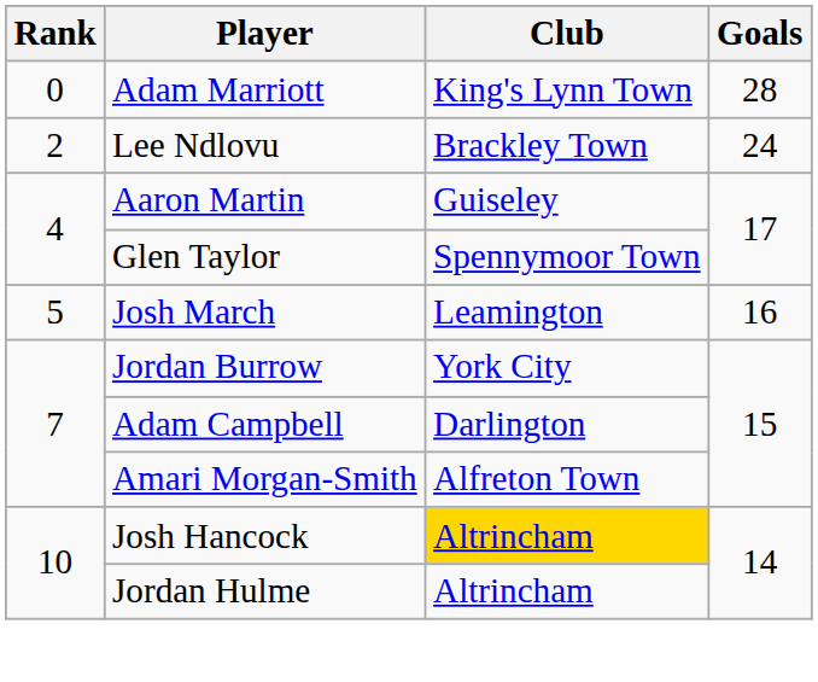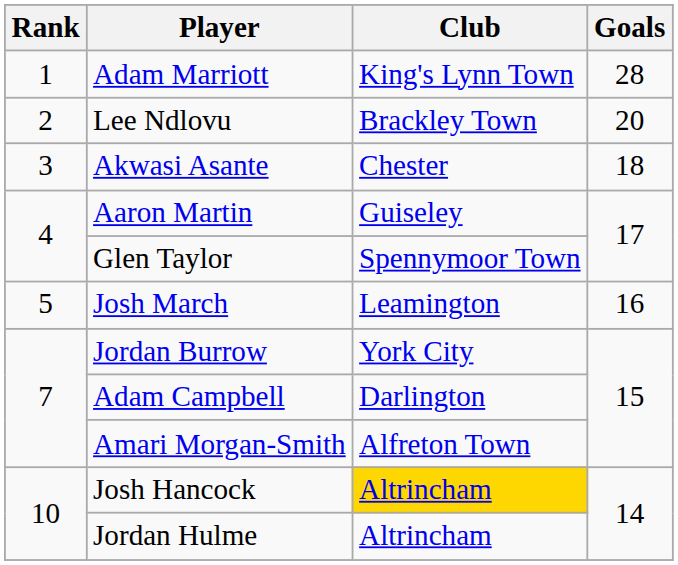Adam Marriott | Rank: 0 -> 1
Lee Ndlovu | Goals: 24 -> 20
+ row: 3 | Akwasi Asante | Chester | 18
